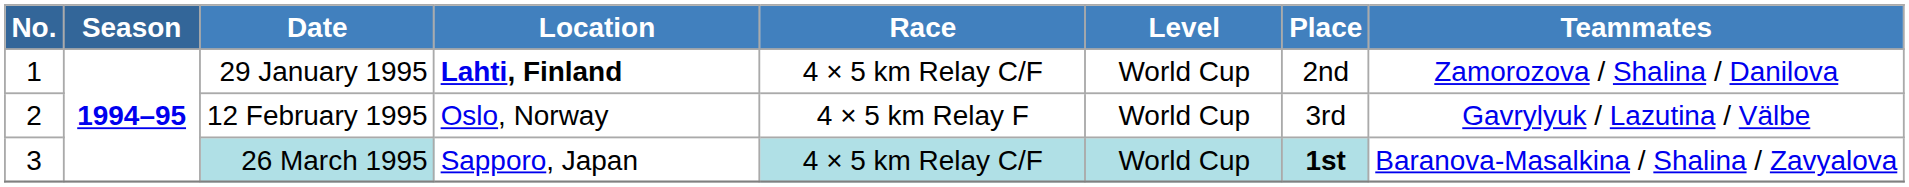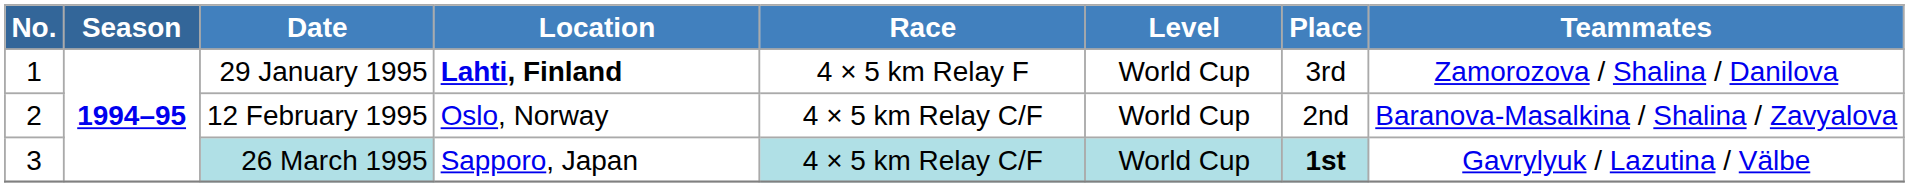29 January 1995 | Race: 4 × 5 km Relay C/F -> 4 × 5 km Relay F
29 January 1995 | Place: 2nd -> 3rd
12 February 1995 | Race: 4 × 5 km Relay F -> 4 × 5 km Relay C/F
12 February 1995 | Place: 3rd -> 2nd
12 February 1995 | Teammates: Gavrylyuk / Lazutina / Välbe -> Baranova-Masalkina / Shalina / Zavyalova
26 March 1995 | Teammates: Baranova-Masalkina / Shalina / Zavyalova -> Gavrylyuk / Lazutina / Välbe
